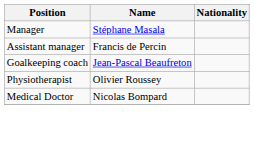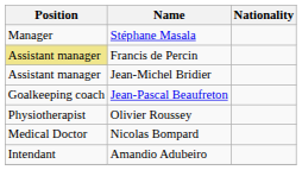Francis de Percin | Position: no background -> khaki background
+ row: Assistant manager | Jean-Michel Bridier
+ row: Intendant | Amandio Adubeiro
